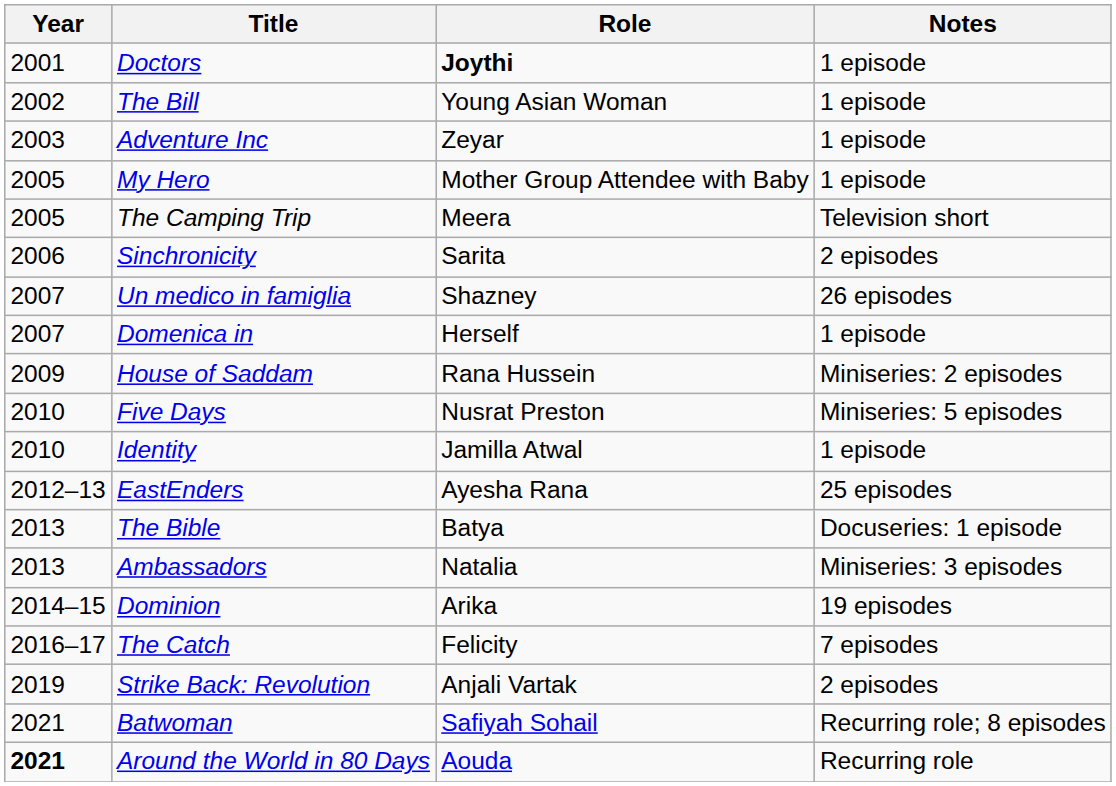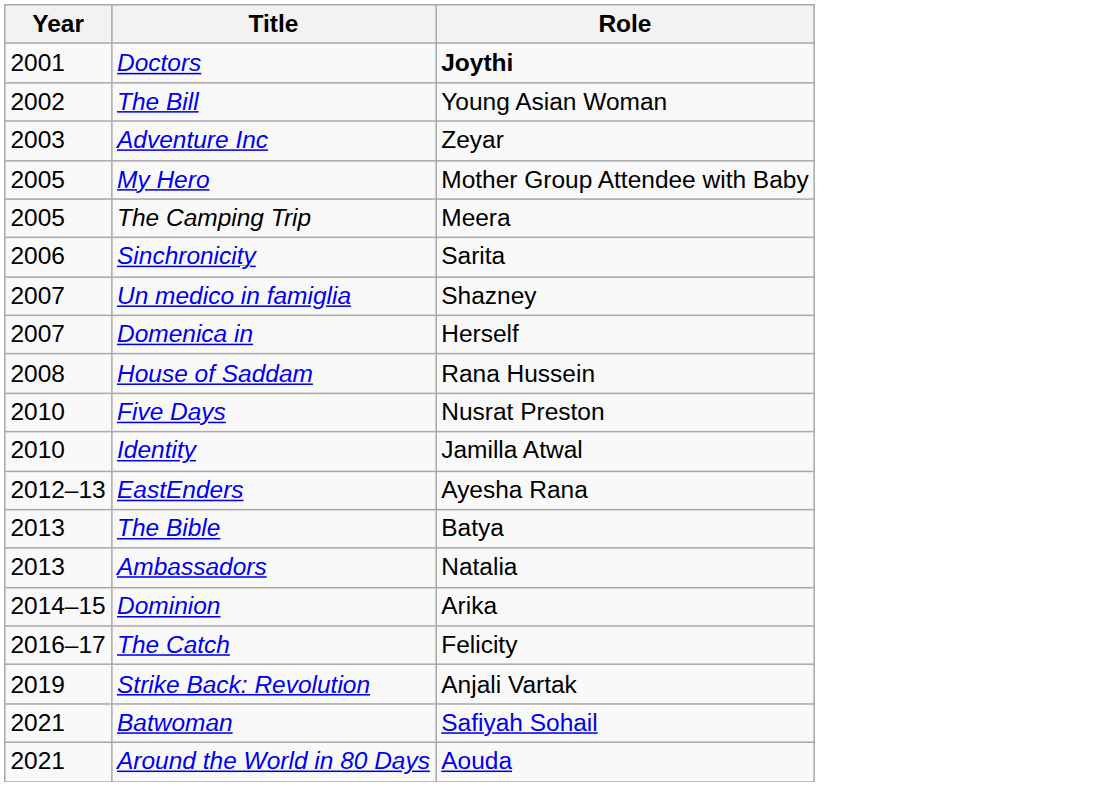- column: Notes | 1 episode | 1 episode | 1 episode | 1 episode | Television short | 2 episodes | 26 episodes | 1 episode | Miniseries: 2 episodes | Miniseries: 5 episodes | 1 episode | 25 episodes | Docuseries: 1 episode | Miniseries: 3 episodes | 19 episodes | 7 episodes | 2 episodes | Recurring role; 8 episodes | Recurring role
House of Saddam | Year: 2009 -> 2008
Around the World in 80 Days | Year: bold -> normal
